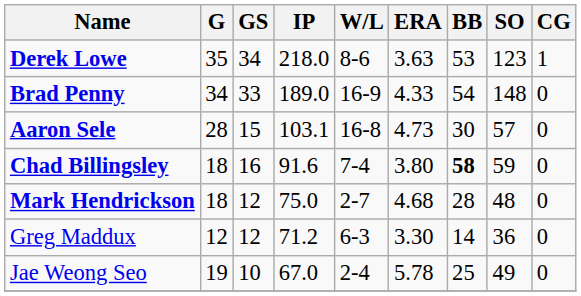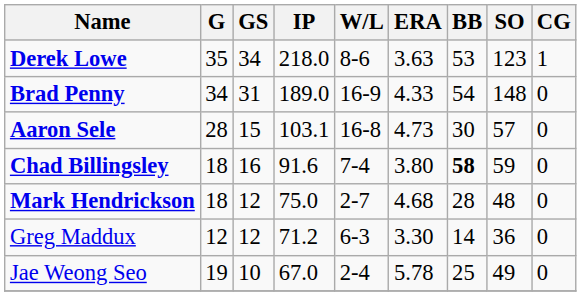Brad Penny | GS: 33 -> 31
